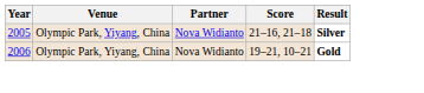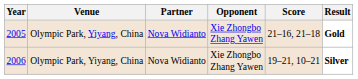+ column: Opponent | Xie Zhongbo Zhang Yawen | Xie Zhongbo Zhang Yawen
2005 | Result: Silver -> Gold
2006 | Result: Gold -> Silver
